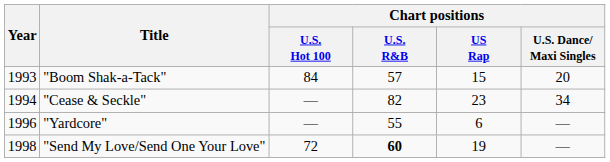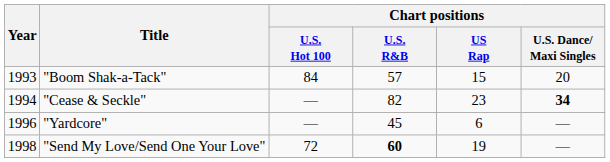"Cease & Seckle" | Chart positions / U.S. Dance/ Maxi Singles: normal -> bold
"Yardcore" | Chart positions / U.S. R&B: 55 -> 45
